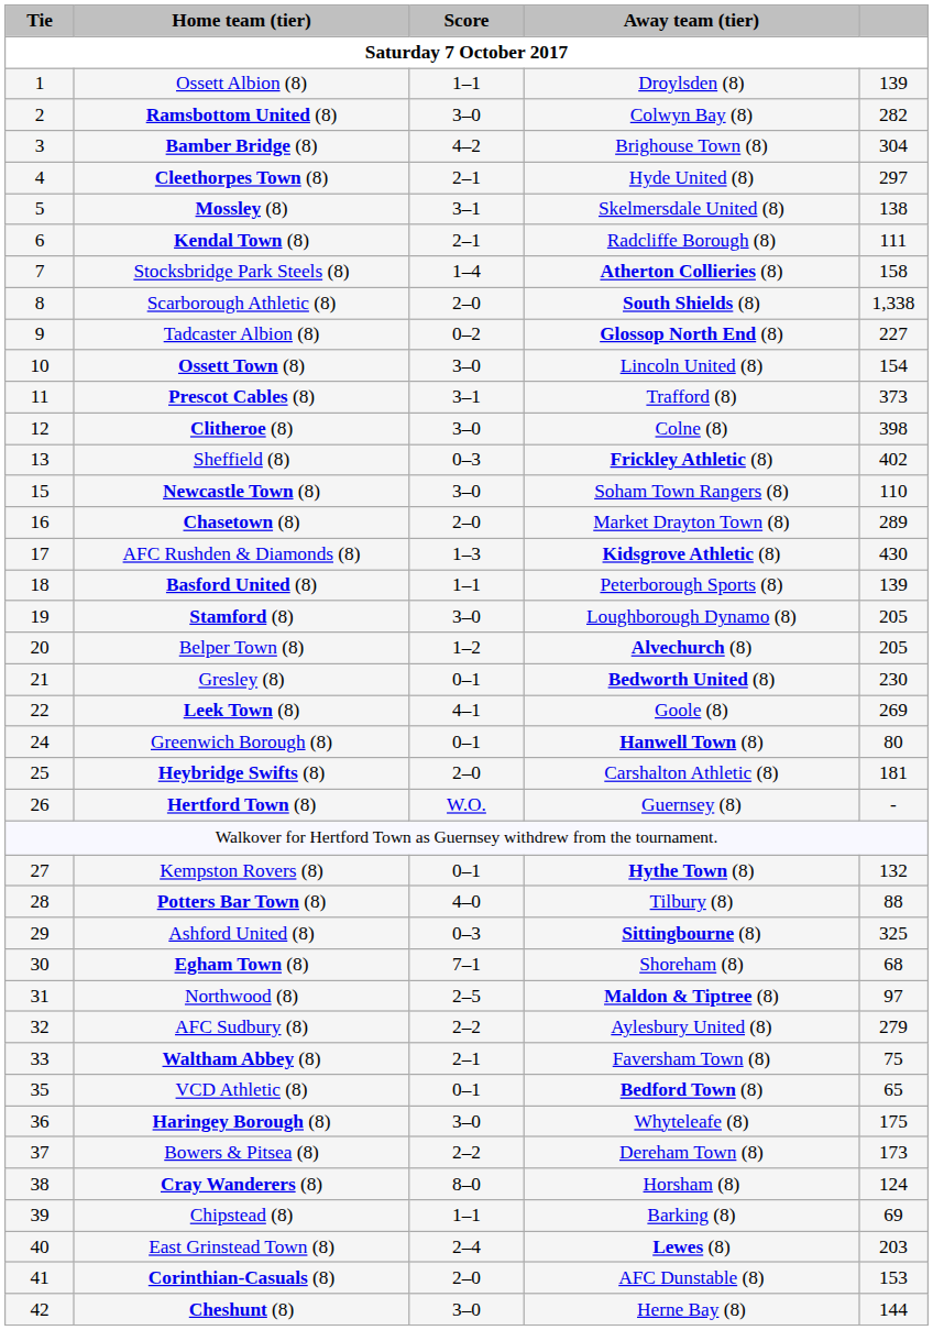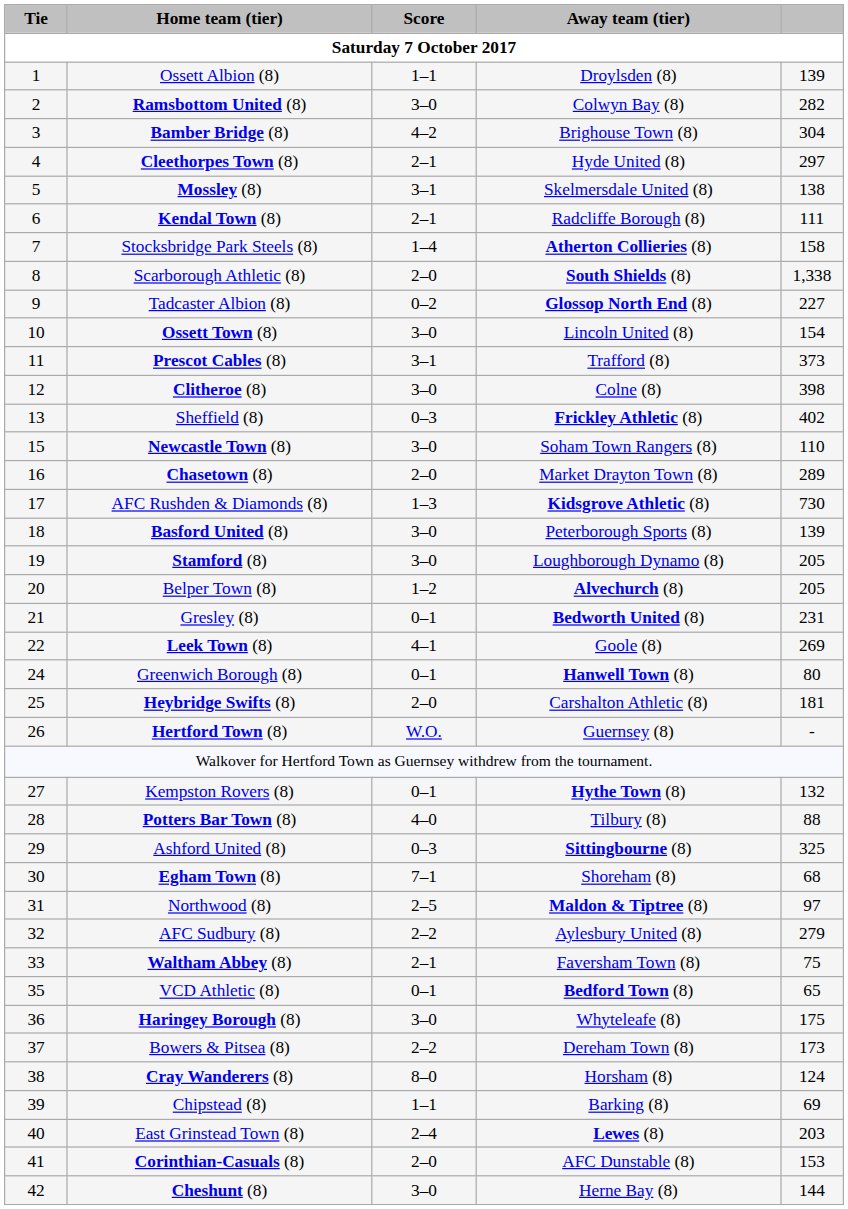AFC Rushden & Diamonds (8) | column 5: 430 -> 730
Basford United (8) | Score: 1–1 -> 3–0
Gresley (8) | column 5: 230 -> 231
